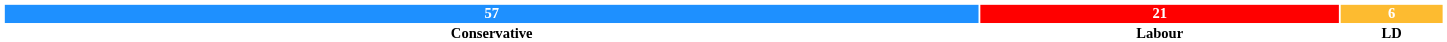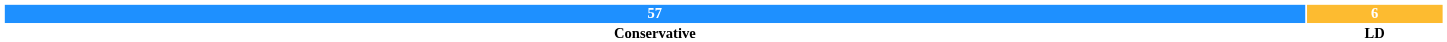- column: 21 | Labour
